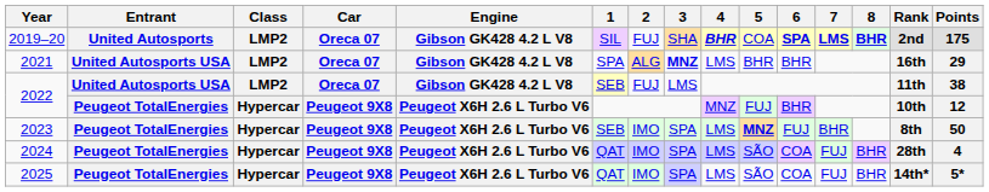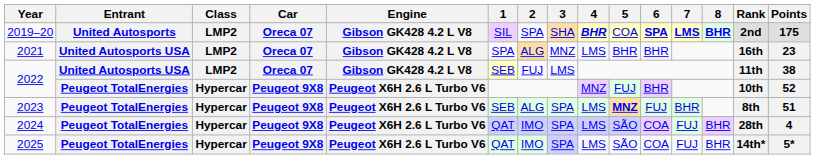2019–20 | 2: FUJ -> SPA
2021 | 3: bold -> normal
2021 | Points: 29 -> 23
2022 / Peugeot TotalEnergies | Points: 12 -> 52
2023 | 2: IMO -> ALG
2023 | Points: 50 -> 51
